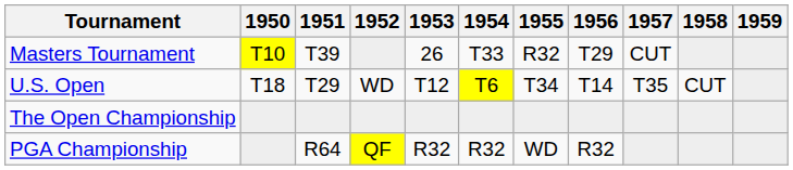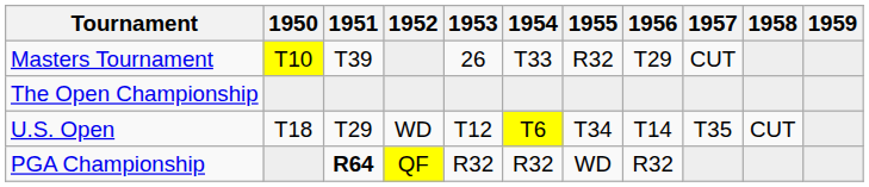rows swapped: U.S. Open <-> The Open Championship
PGA Championship | 1951: normal -> bold
